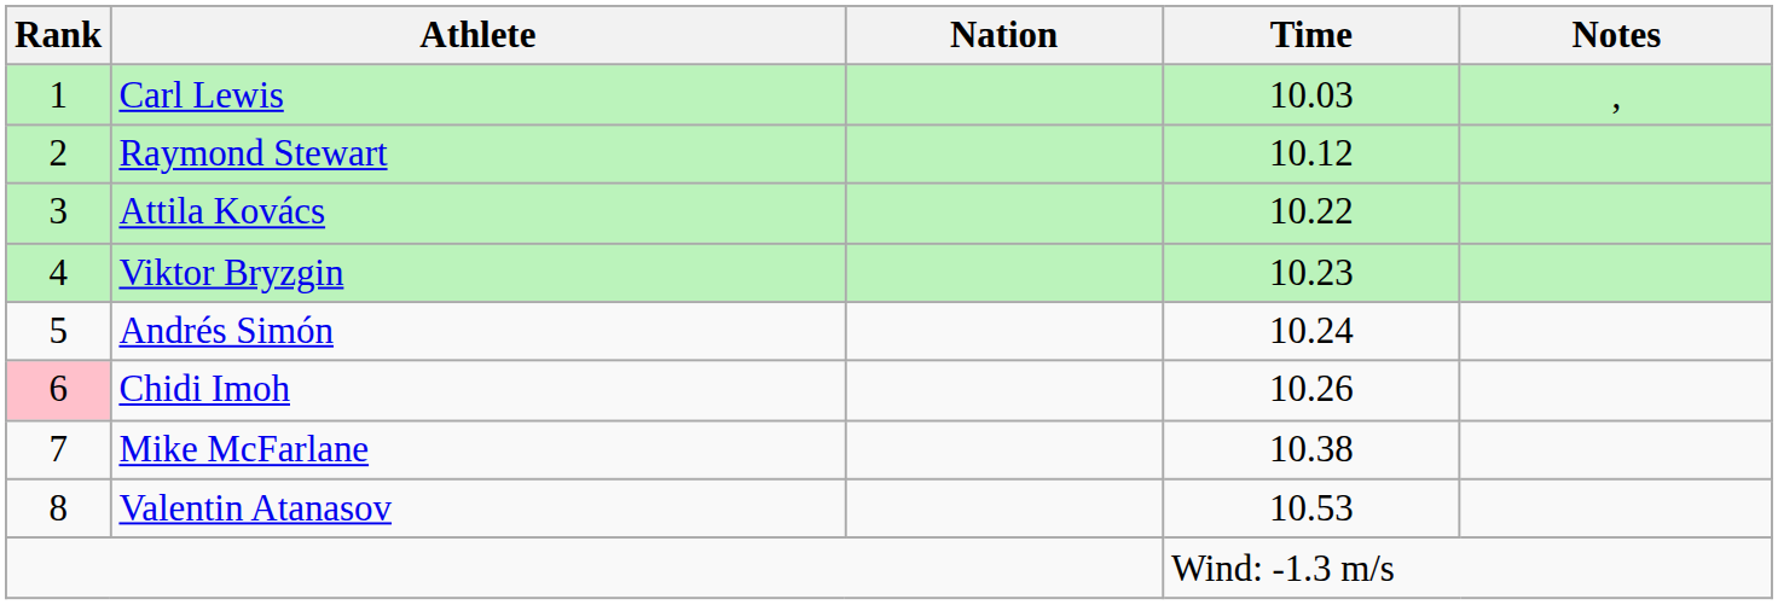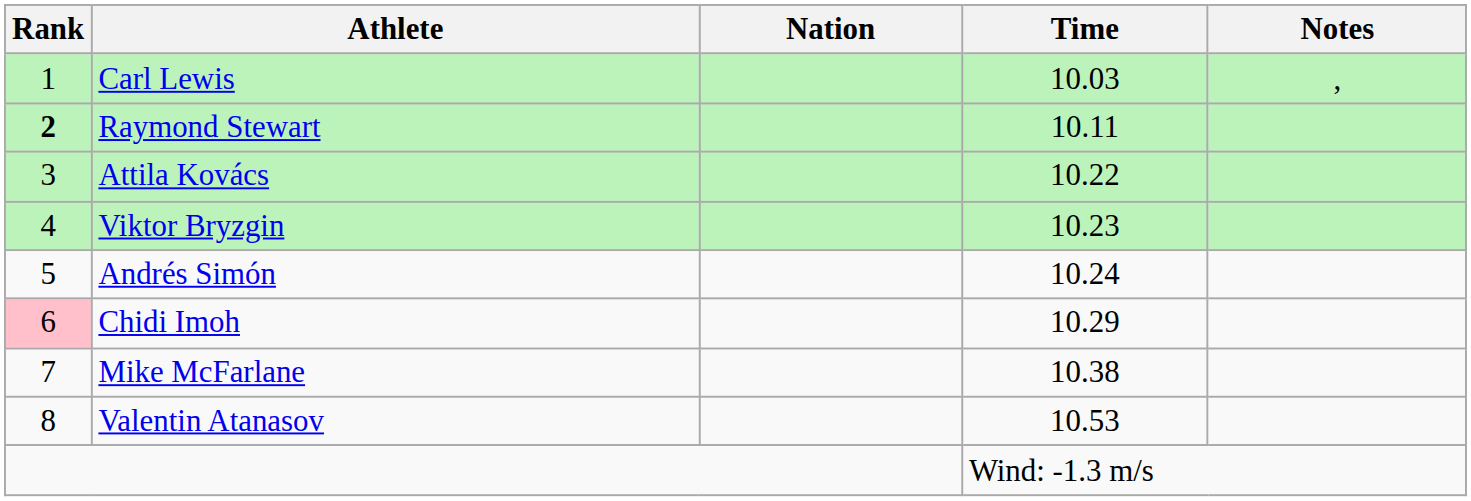Raymond Stewart | Rank: normal -> bold
Raymond Stewart | Time: 10.12 -> 10.11
Chidi Imoh | Time: 10.26 -> 10.29
